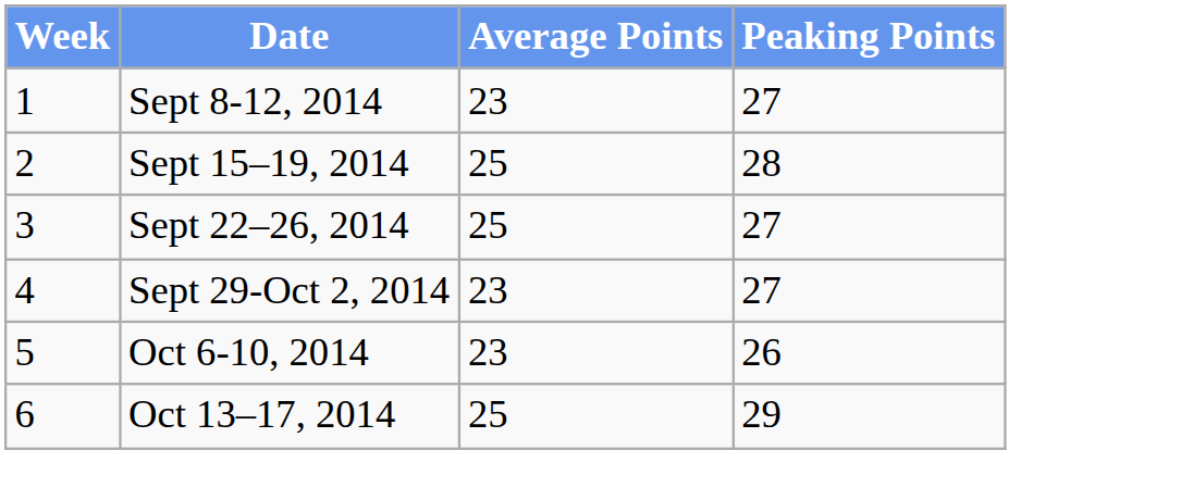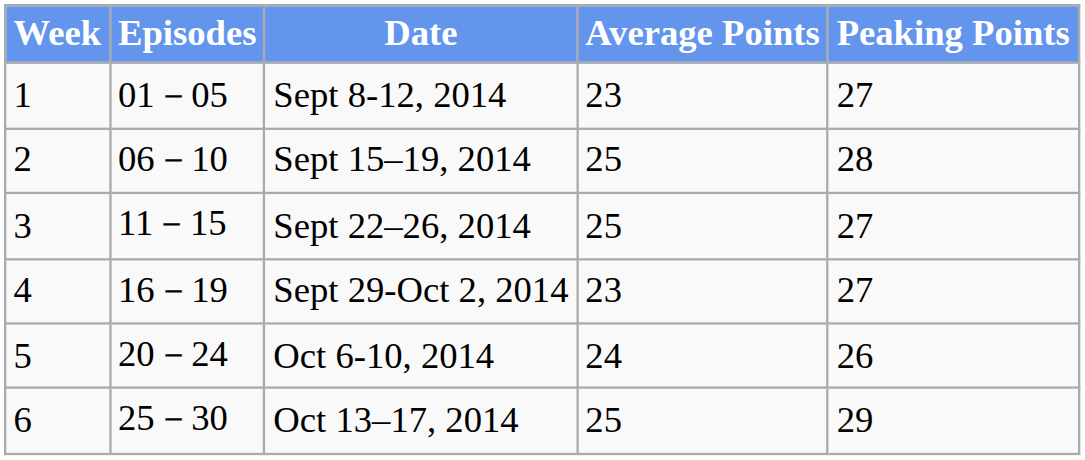+ column: Episodes | 01－05 | 06－10 | 11－15 | 16－19 | 20－24 | 25－30
Oct 6-10, 2014 | Average Points: 23 -> 24
